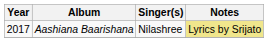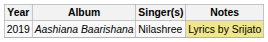Aashiana Baarishana | Year: 2017 -> 2019
